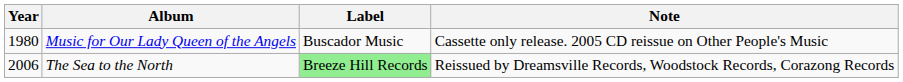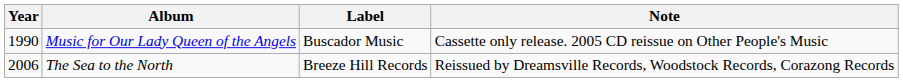Music for Our Lady Queen of the Angels | Year: 1980 -> 1990
The Sea to the North | Label: lightgreen background -> no background
